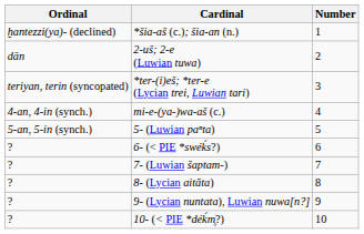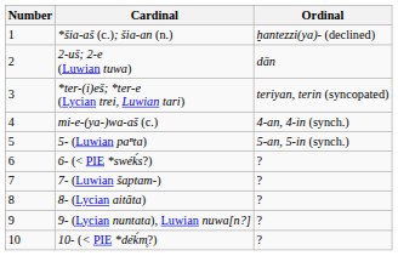columns swapped: Number <-> Ordinal
